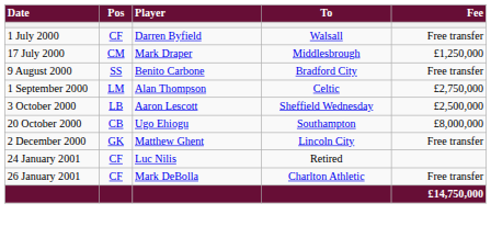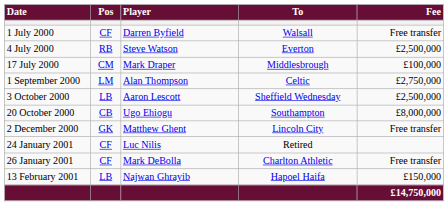+ row: 4 July 2000 | RB | Steve Watson | Everton | £2,500,000
17 July 2000 | Fee: £1,250,000 -> £100,000
- row: 9 August 2000 | SS | Benito Carbone | Bradford City | Free transfer
+ row: 13 February 2001 | LB | Najwan Ghrayib | Hapoel Haifa | £150,000
